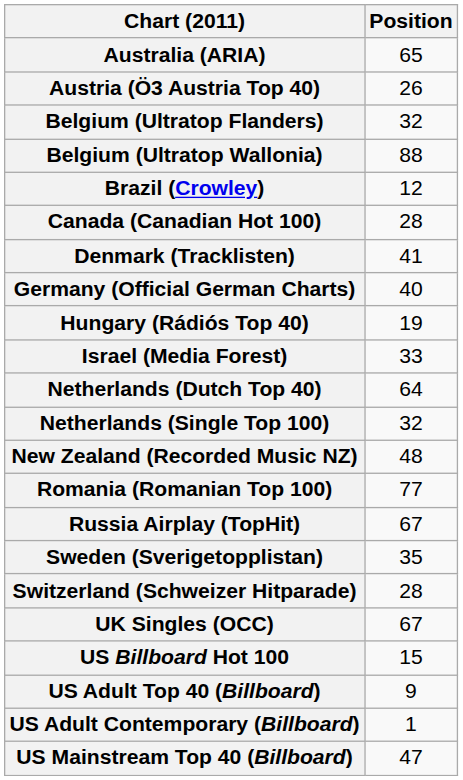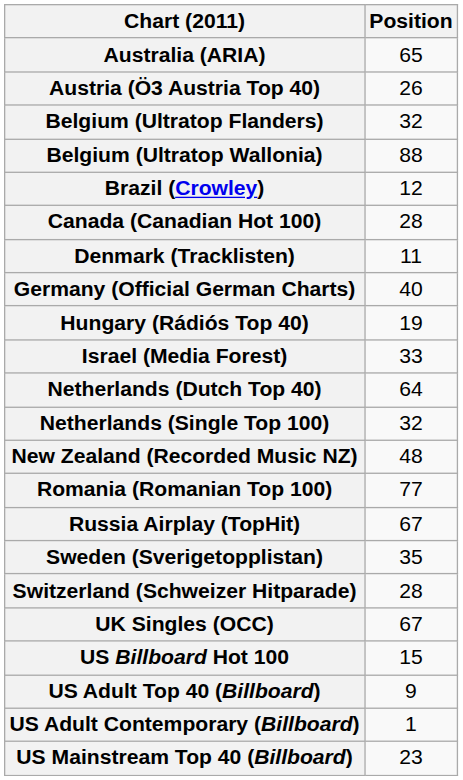Denmark (Tracklisten) | Position: 41 -> 11
US Mainstream Top 40 (Billboard) | Position: 47 -> 23
